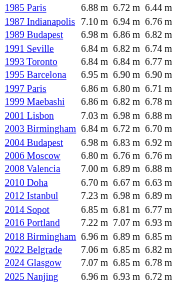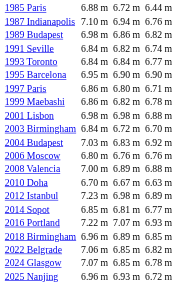2001 Lisbon | column 3: 7.03 m -> 6.98 m
2004 Budapest | column 3: 6.98 m -> 7.03 m
